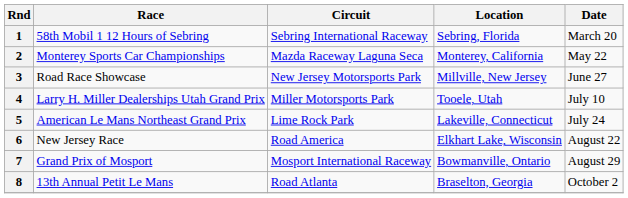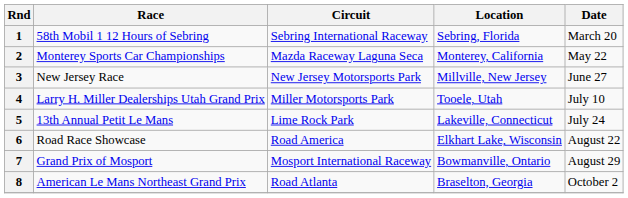3 | Race: Road Race Showcase -> New Jersey Race
5 | Race: American Le Mans Northeast Grand Prix -> 13th Annual Petit Le Mans
6 | Race: New Jersey Race -> Road Race Showcase
8 | Race: 13th Annual Petit Le Mans -> American Le Mans Northeast Grand Prix
